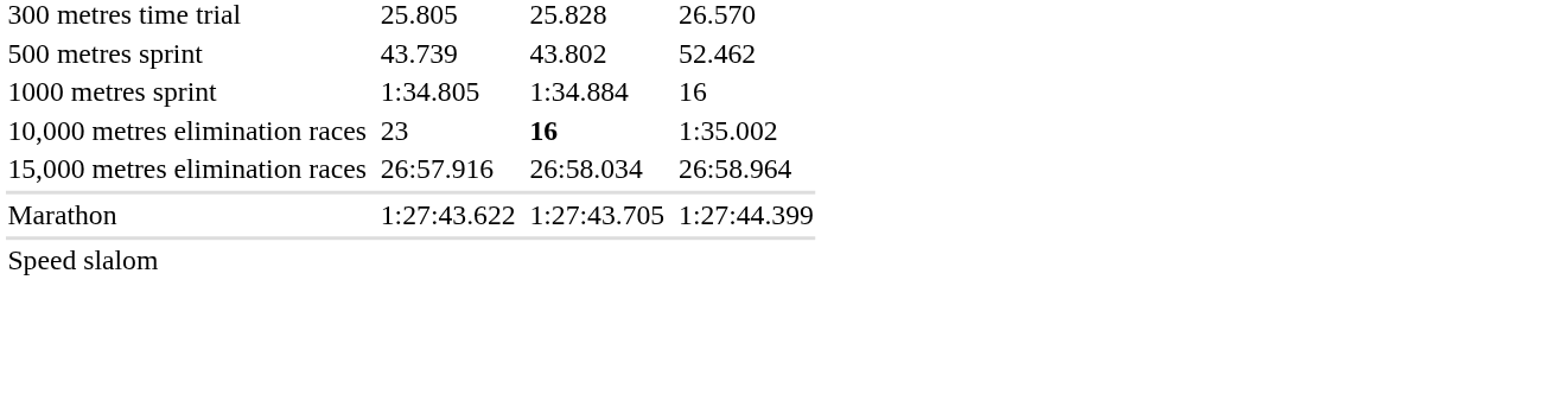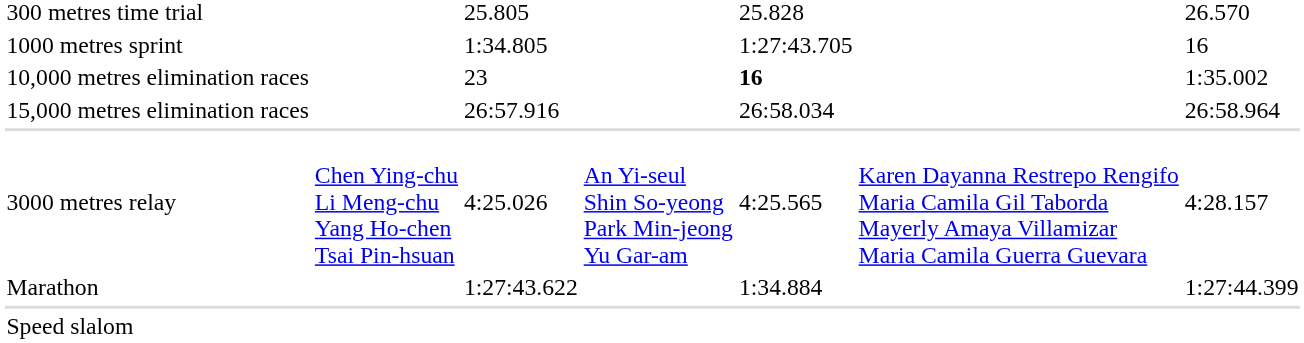- row: 500 metres sprint | 43.739 | 43.802 | 52.462
1000 metres sprint | column 5: 1:34.884 -> 1:27:43.705
+ row: 3000 metres relay | Chen Ying-chu Li Meng-chu Yang Ho-chen Tsai Pin-hsuan | 4:25.026 | An Yi-seul Shin So-yeong Park Min-jeong Yu Gar-am | 4:25.565 | Karen Dayanna Restrepo Rengifo Maria Camila Gil Taborda Mayerly Amaya Villamizar Maria Camila Guerra Guevara | 4:28.157
Marathon | column 5: 1:27:43.705 -> 1:34.884
